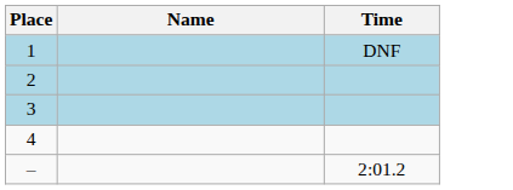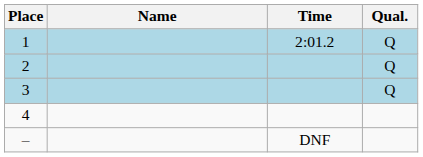+ column: Qual. | Q | Q | Q
1 | Time: DNF -> 2:01.2
– | Time: 2:01.2 -> DNF
